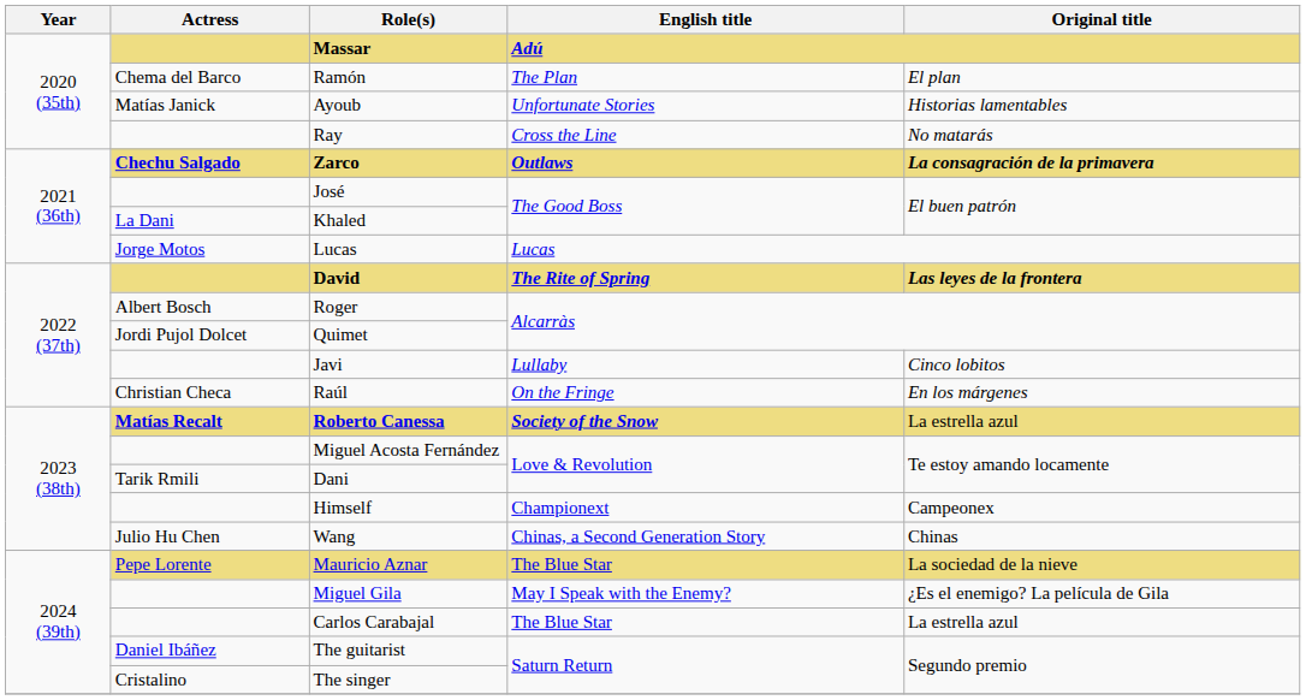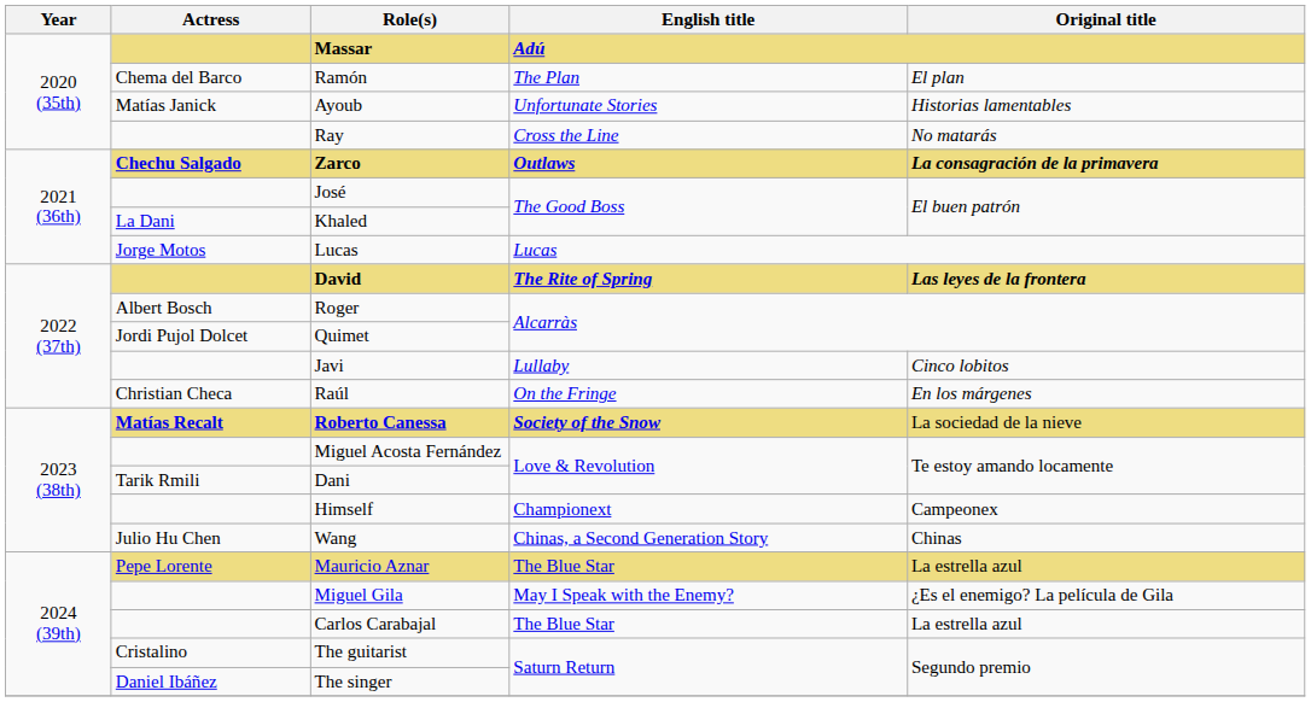Roberto Canessa | Original title: La estrella azul -> La sociedad de la nieve
Mauricio Aznar | Original title: La sociedad de la nieve -> La estrella azul
The guitarist | Actress: Daniel Ibáñez -> Cristalino
The singer | Actress: Cristalino -> Daniel Ibáñez
